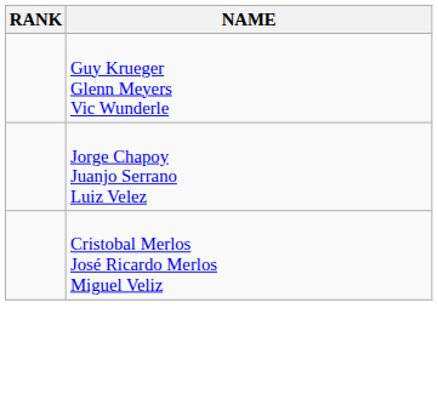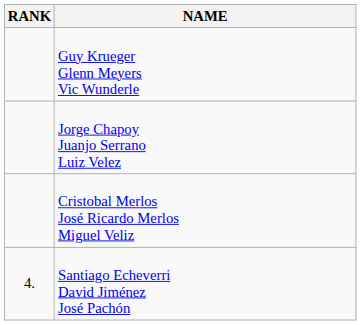+ row: 4. | Santiago Echeverri David Jiménez José Pachón
